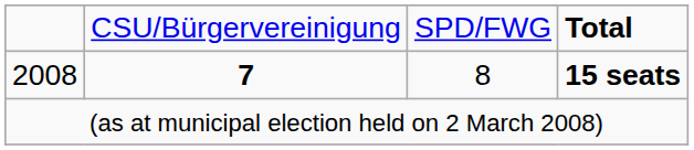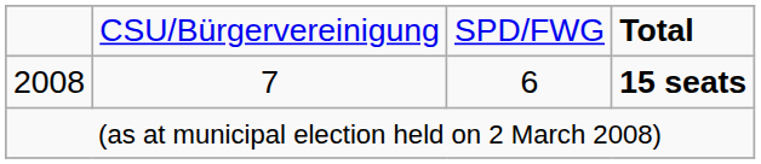2008 | column 2: bold -> normal
2008 | column 3: 8 -> 6
